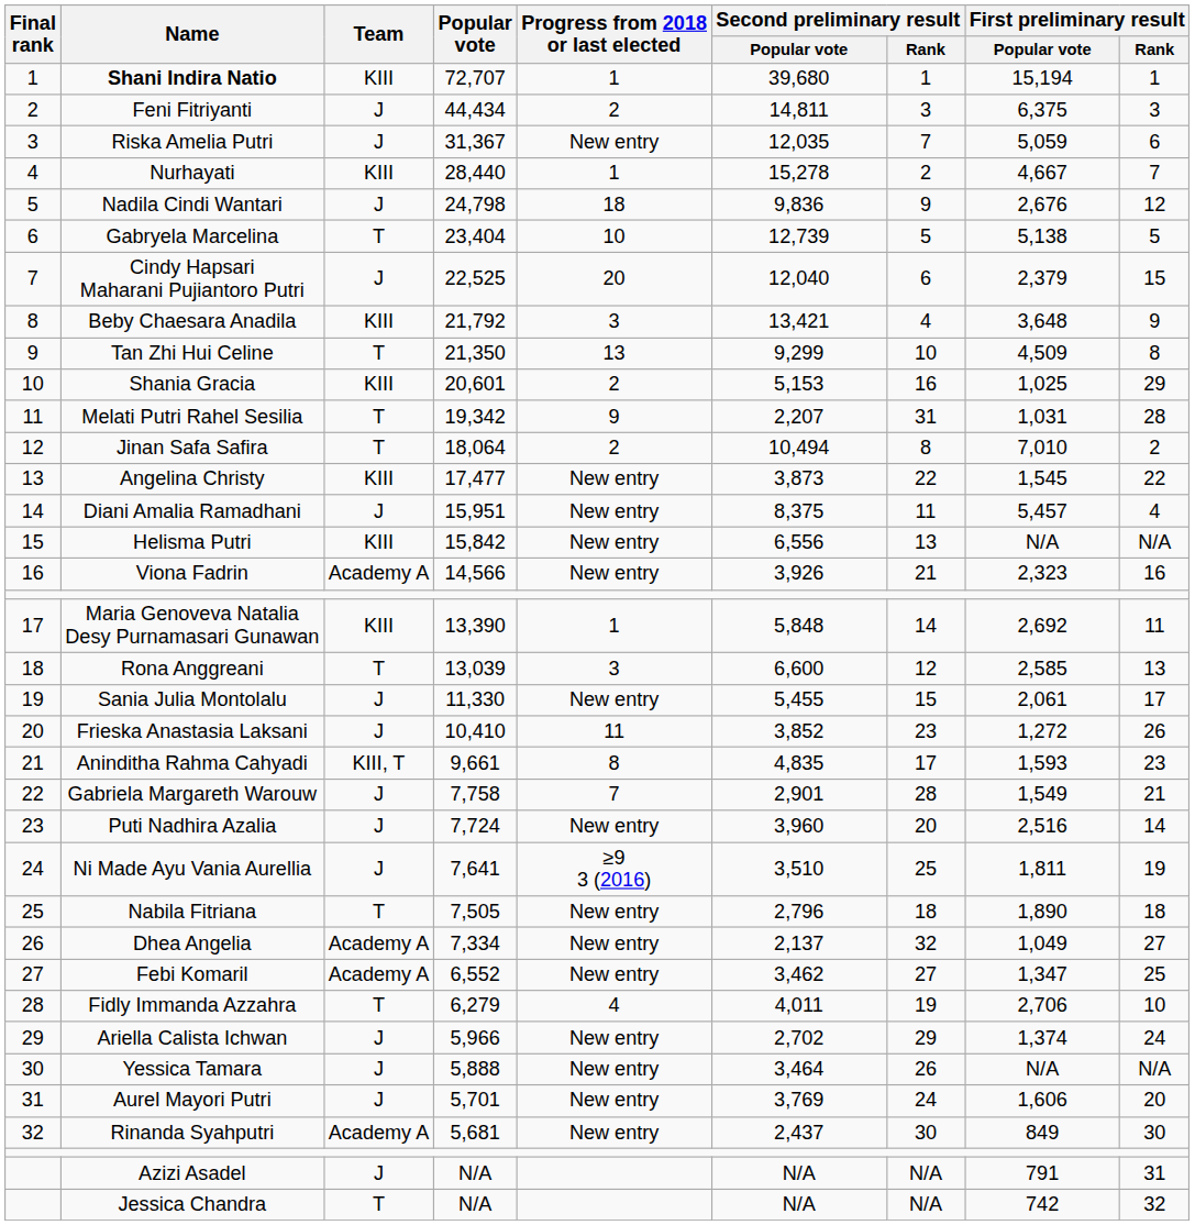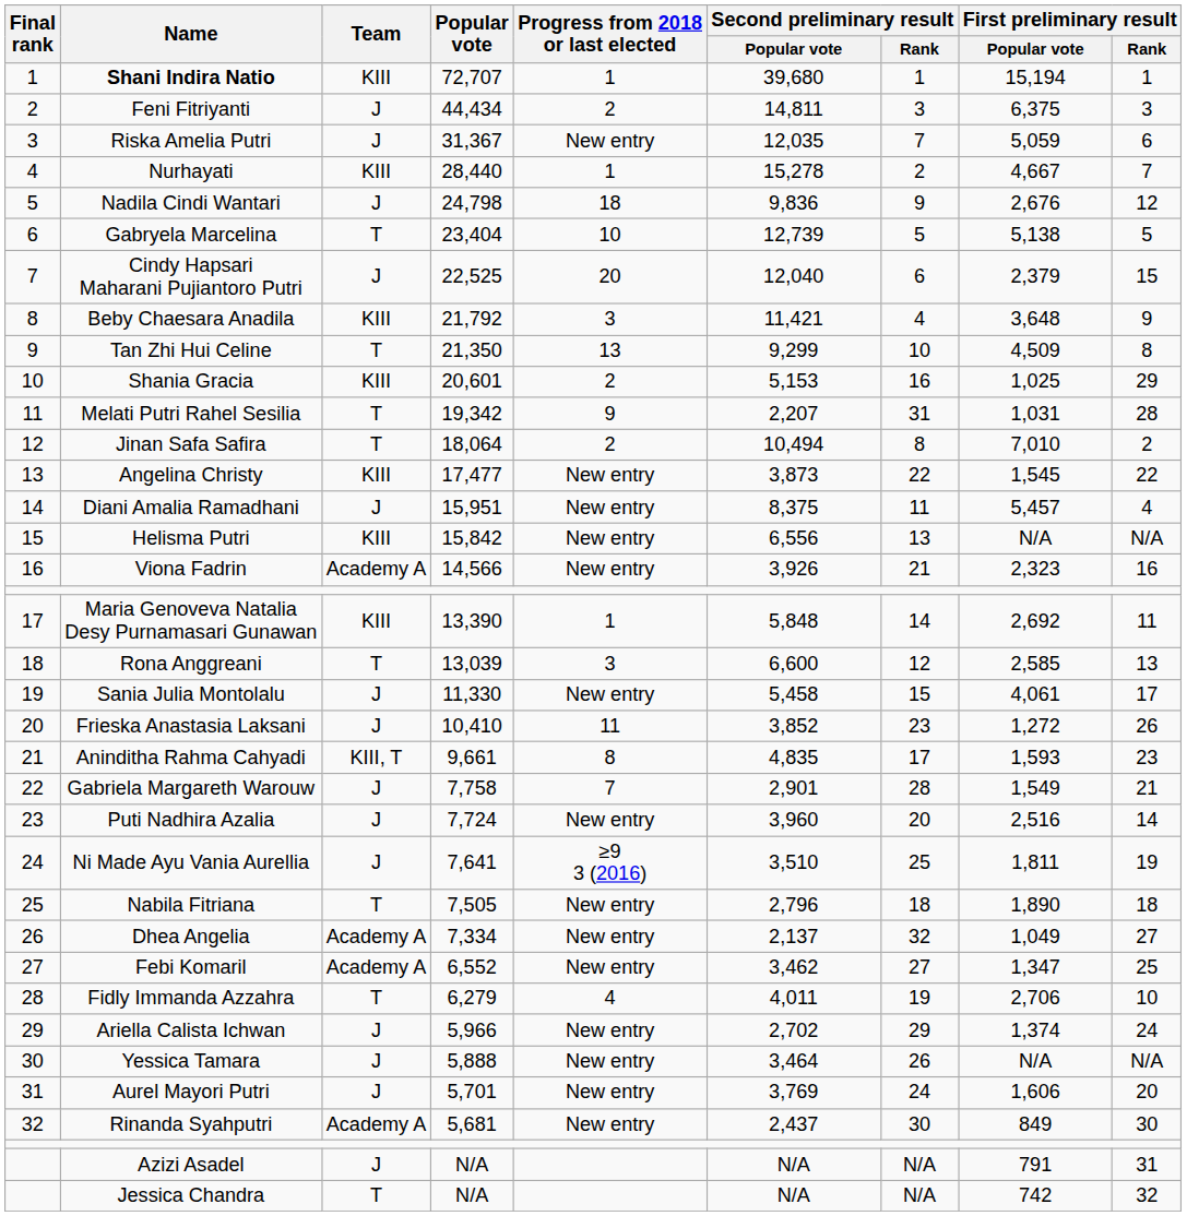Beby Chaesara Anadila | Second preliminary result / Popular vote: 13,421 -> 11,421
Sania Julia Montolalu | Second preliminary result / Popular vote: 5,455 -> 5,458
Sania Julia Montolalu | First preliminary result / Popular vote: 2,061 -> 4,061
